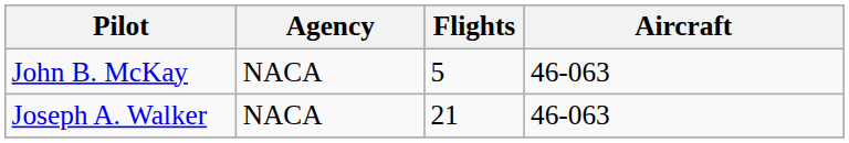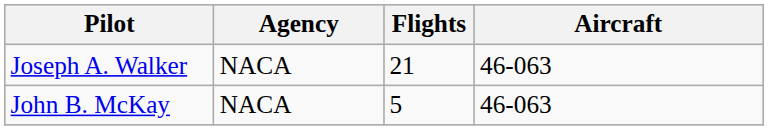rows swapped: John B. McKay <-> Joseph A. Walker
